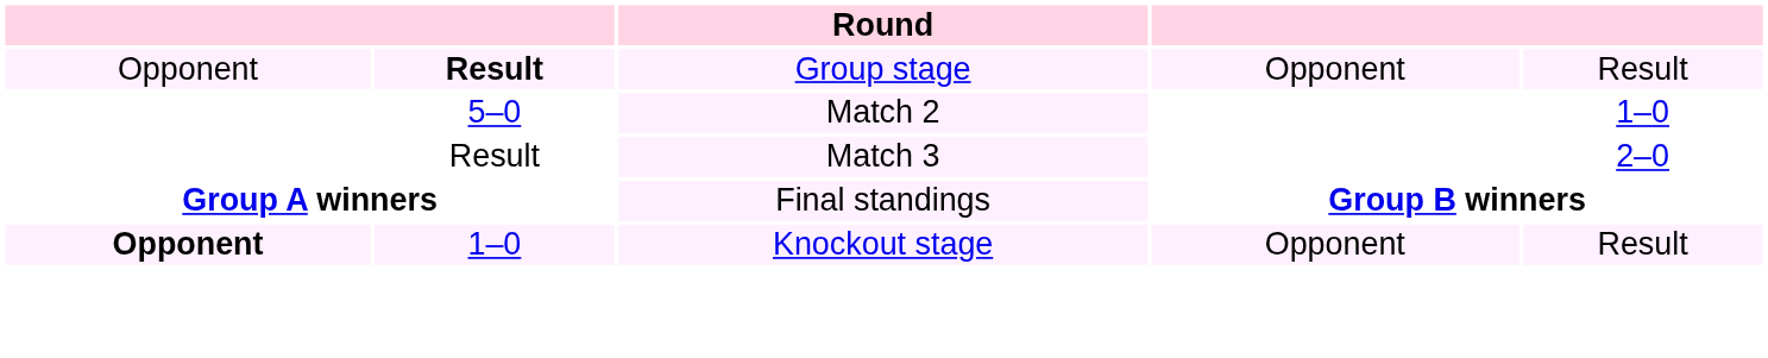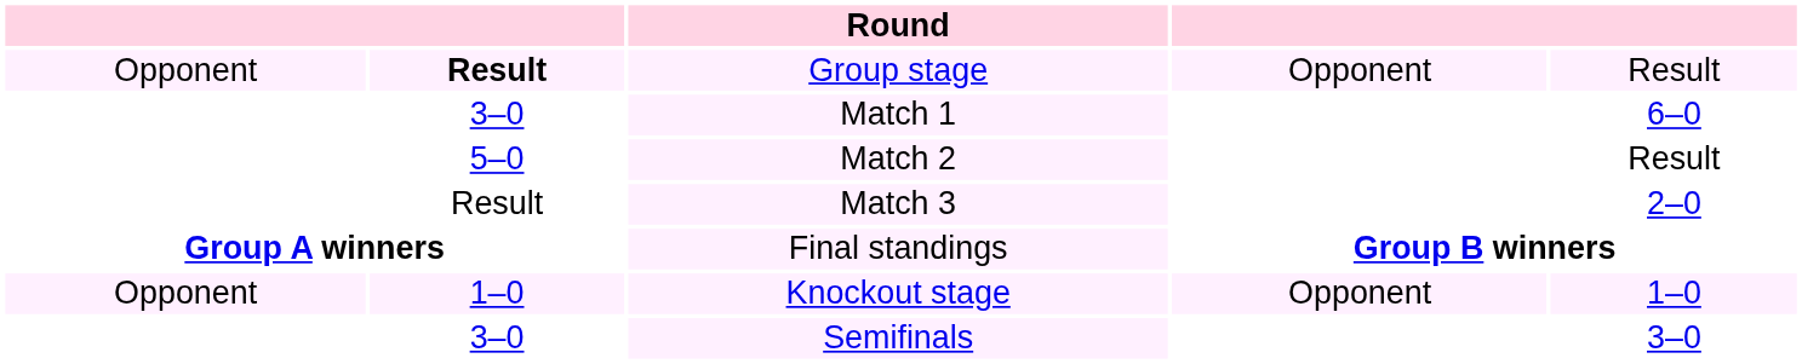+ row: 3–0 | Match 1 | 6–0
Match 2 | column 5: 1–0 -> Result
Knockout stage | column 1: bold -> normal
Knockout stage | column 5: Result -> 1–0
+ row: 3–0 | Semifinals | 3–0
